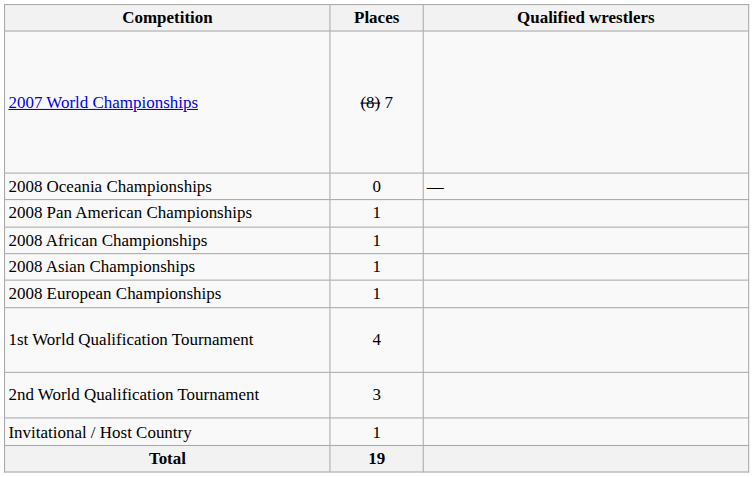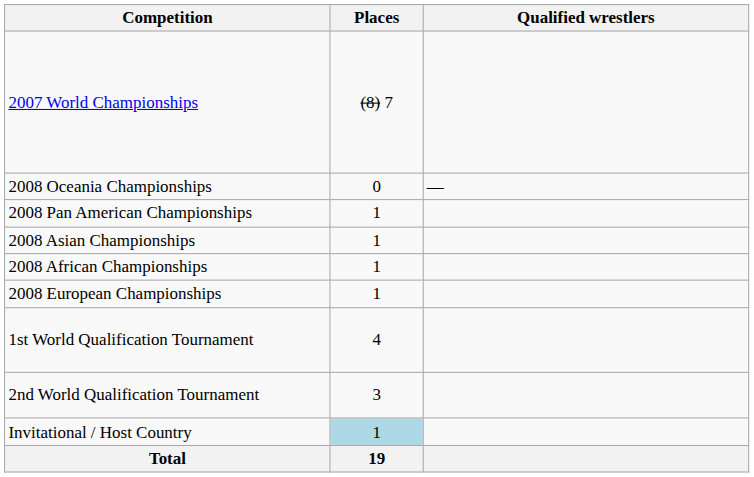rows swapped: 2008 African Championships <-> 2008 Asian Championships
Invitational / Host Country | Places: no background -> lightblue background
